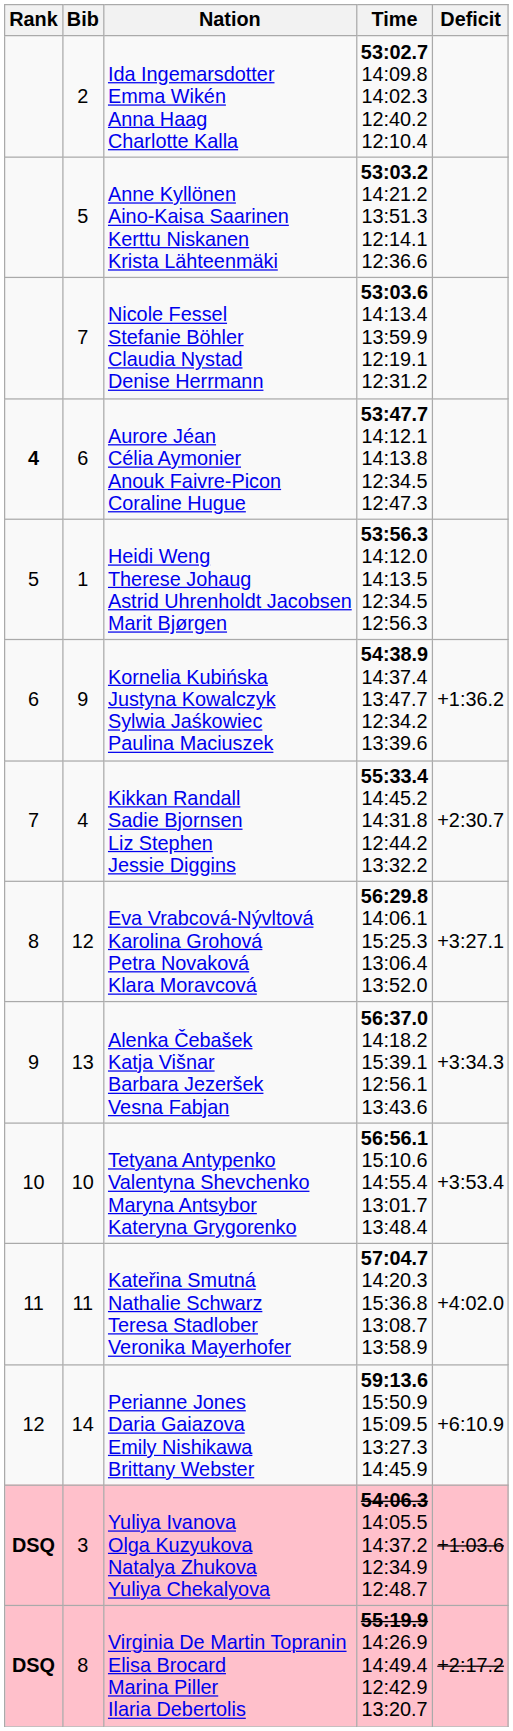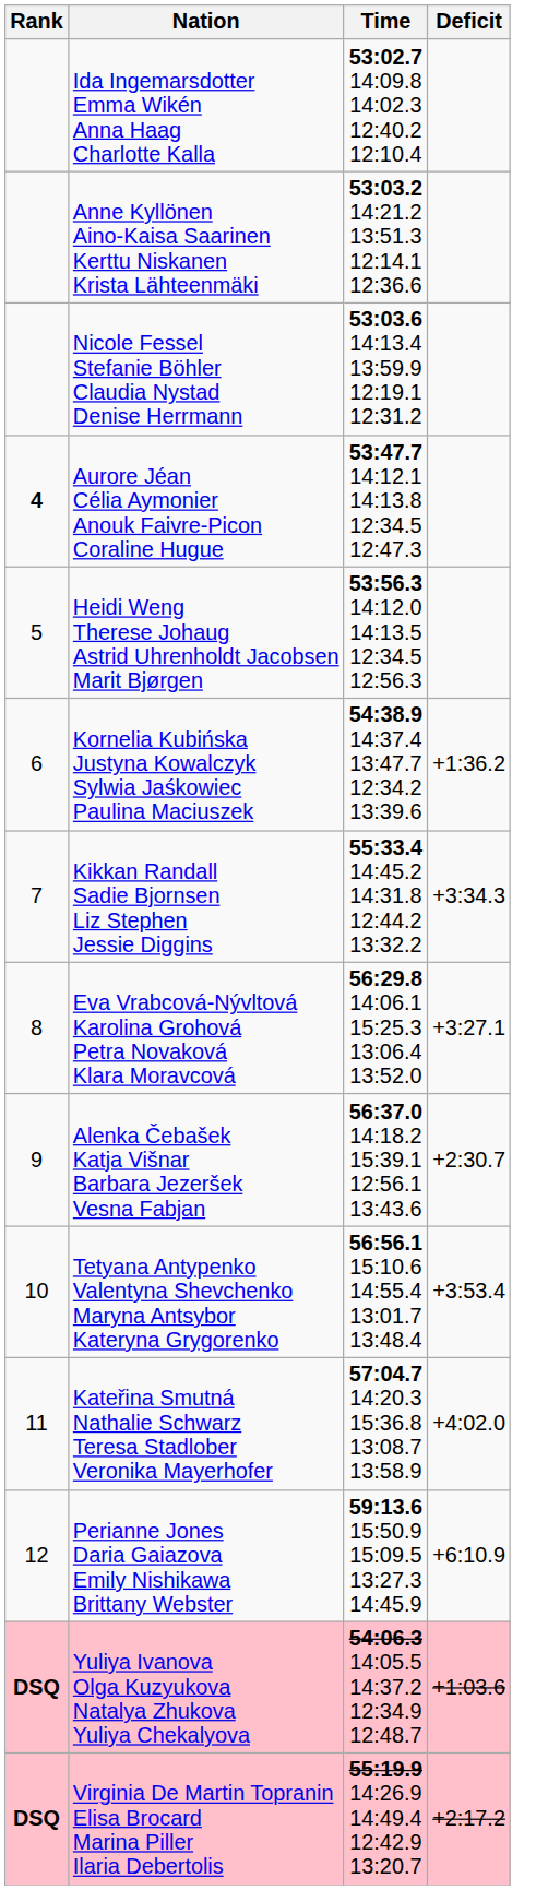- column: Bib | 2 | 5 | 7 | 6 | 1 | 9 | 4 | 12 | 13 | 10 | 11 | 14 | 3 | 8
Kikkan Randall Sadie Bjornsen Liz Stephen Jessie Diggins | Deficit: +2:30.7 -> +3:34.3
Alenka Čebašek Katja Višnar Barbara Jezeršek Vesna Fabjan | Deficit: +3:34.3 -> +2:30.7
